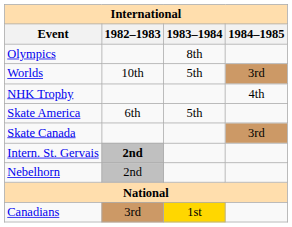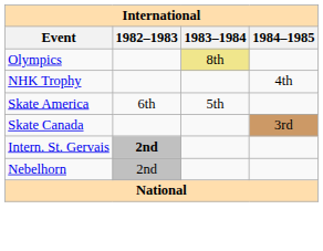Olympics | 1983–1984: no background -> khaki background
- row: Worlds | 10th | 5th | 3rd
- row: Canadians | 3rd | 1st
